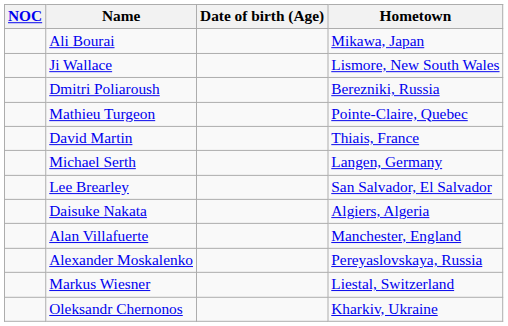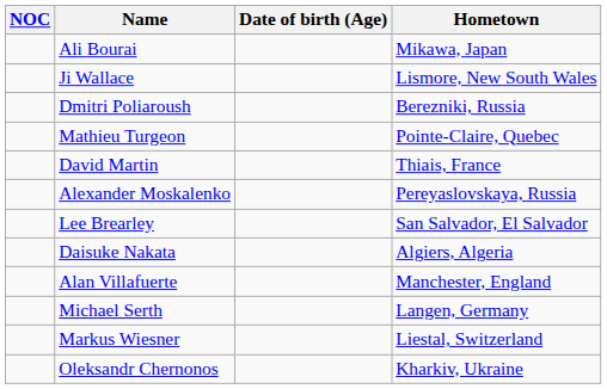rows swapped: Michael Serth <-> Alexander Moskalenko
